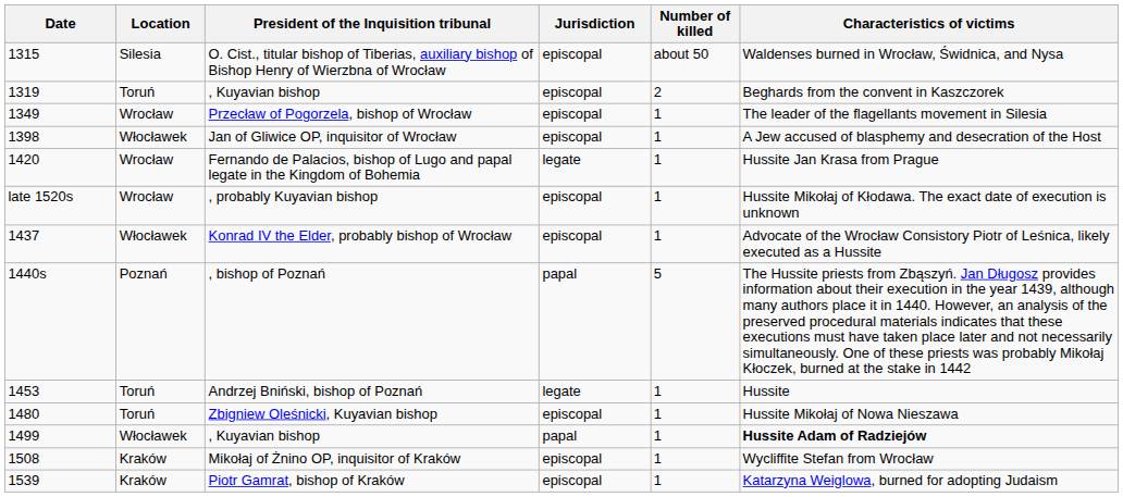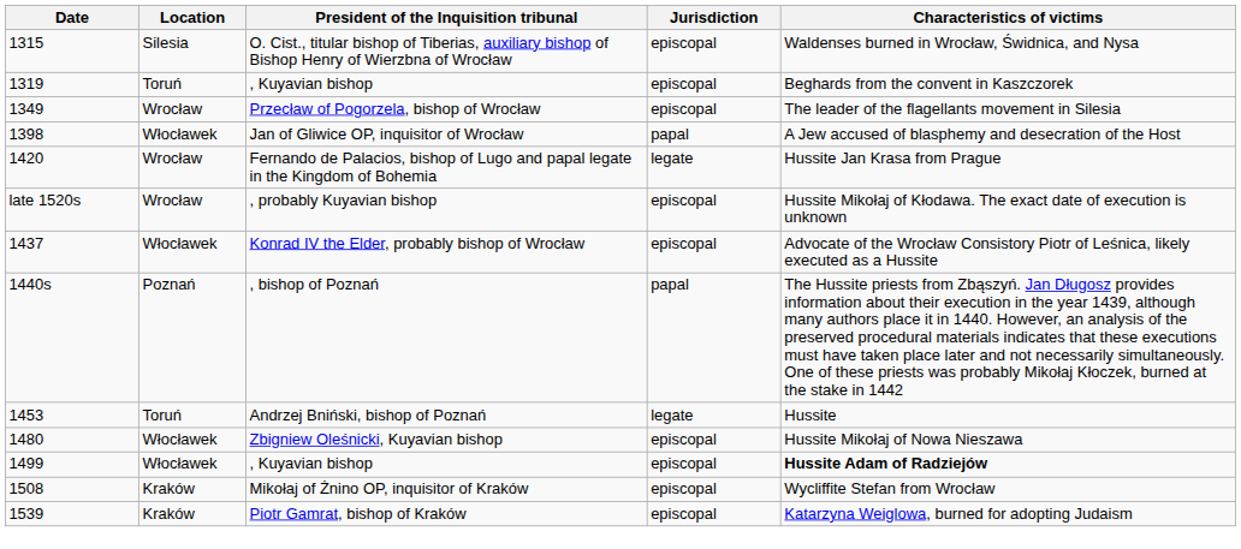- column: Number of killed | about 50 | 2 | 1 | 1 | 1 | 1 | 1 | 5 | 1 | 1 | 1 | 1 | 1
Jan of Gliwice OP, inquisitor of Wrocław | Jurisdiction: episcopal -> papal
Zbigniew Oleśnicki, Kuyavian bishop | Location: Toruń -> Włocławek
1499 / , Kuyavian bishop | Jurisdiction: papal -> episcopal
